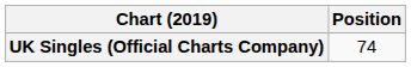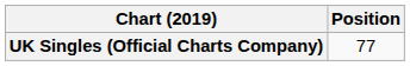UK Singles (Official Charts Company) | Position: 74 -> 77
